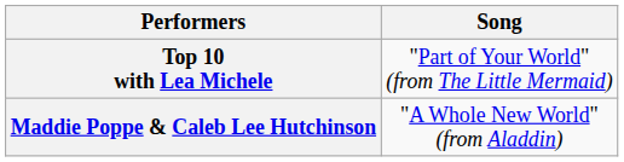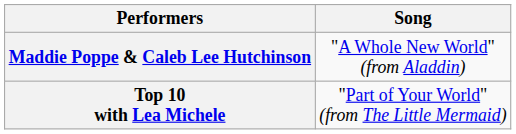rows swapped: Top 10 with Lea Michele <-> Maddie Poppe & Caleb Lee Hutchinson
